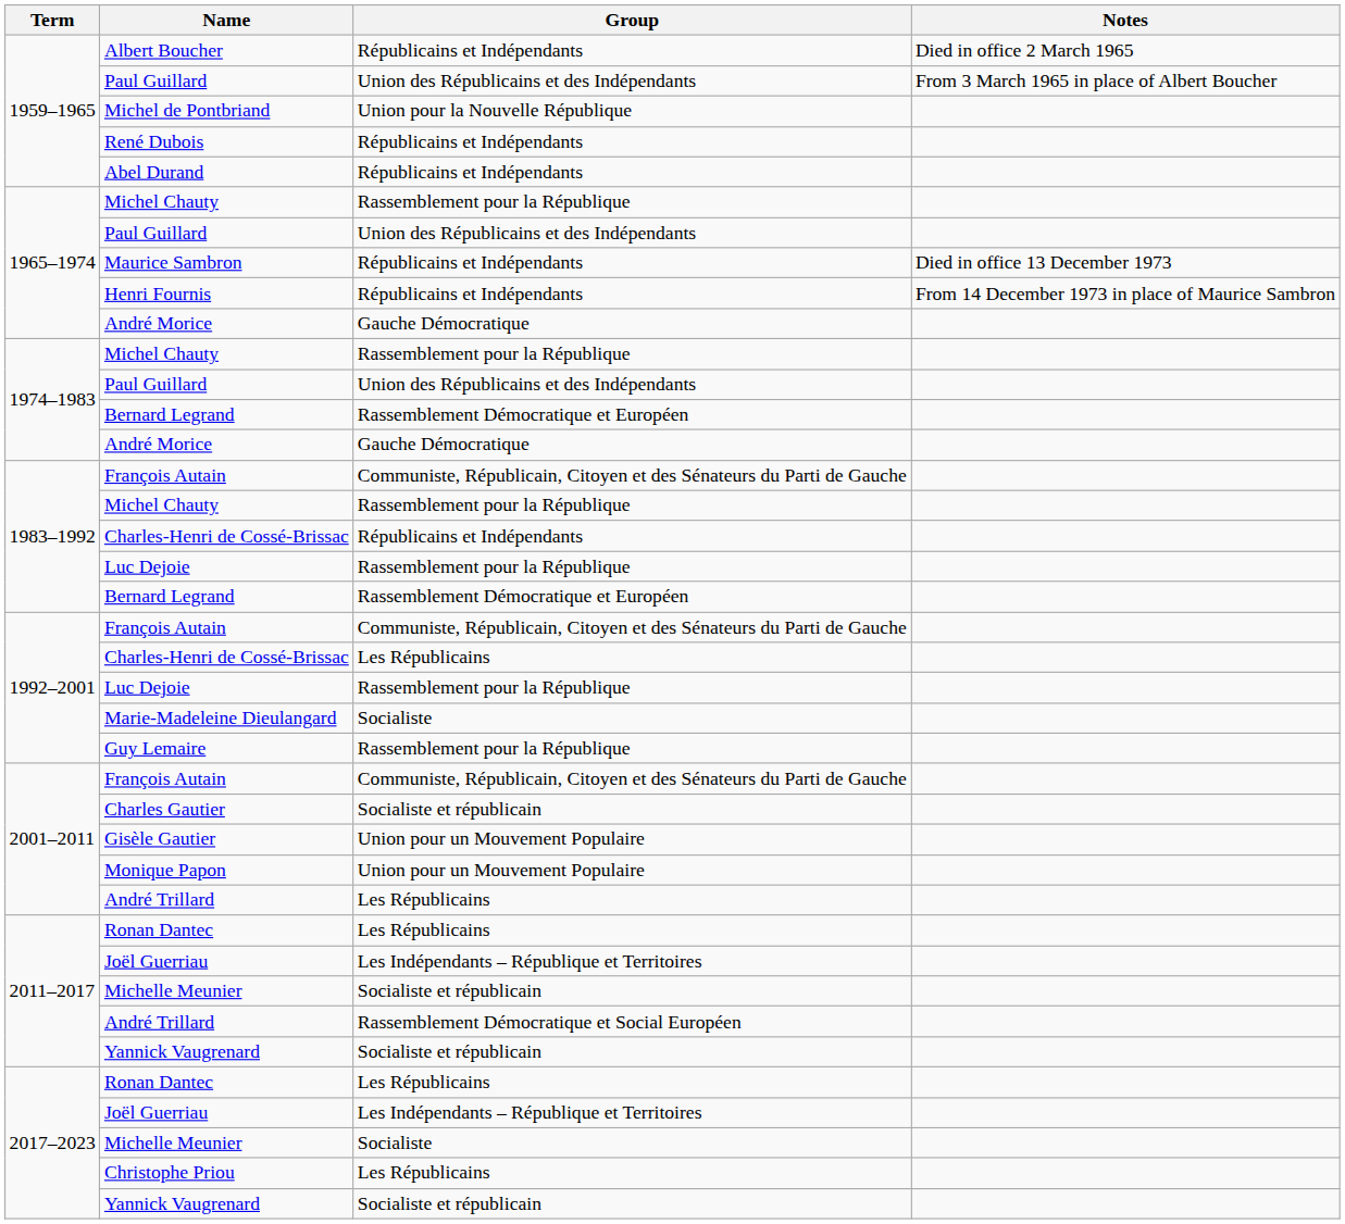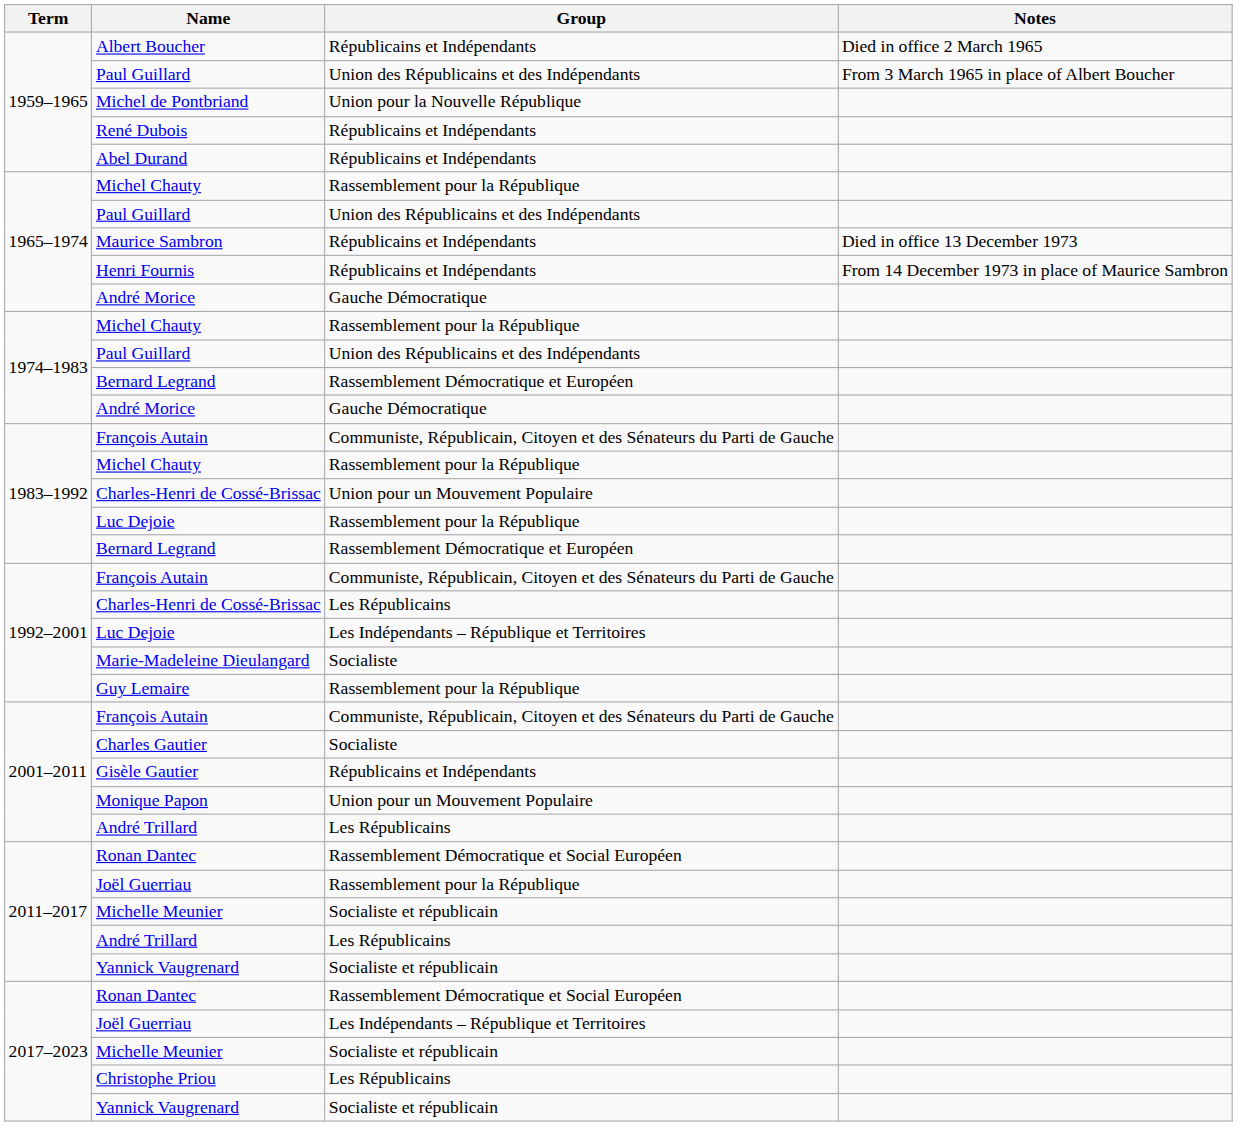1983–1992 / Charles-Henri de Cossé-Brissac | Group: Républicains et Indépendants -> Union pour un Mouvement Populaire
1992–2001 / Luc Dejoie | Group: Rassemblement pour la République -> Les Indépendants – République et Territoires
Charles Gautier | Group: Socialiste et républicain -> Socialiste
Gisèle Gautier | Group: Union pour un Mouvement Populaire -> Républicains et Indépendants
2011–2017 / Ronan Dantec | Group: Les Républicains -> Rassemblement Démocratique et Social Européen
2011–2017 / Joël Guerriau | Group: Les Indépendants – République et Territoires -> Rassemblement pour la République
2011–2017 / André Trillard | Group: Rassemblement Démocratique et Social Européen -> Les Républicains
2017–2023 / Ronan Dantec | Group: Les Républicains -> Rassemblement Démocratique et Social Européen
2017–2023 / Michelle Meunier | Group: Socialiste -> Socialiste et républicain
